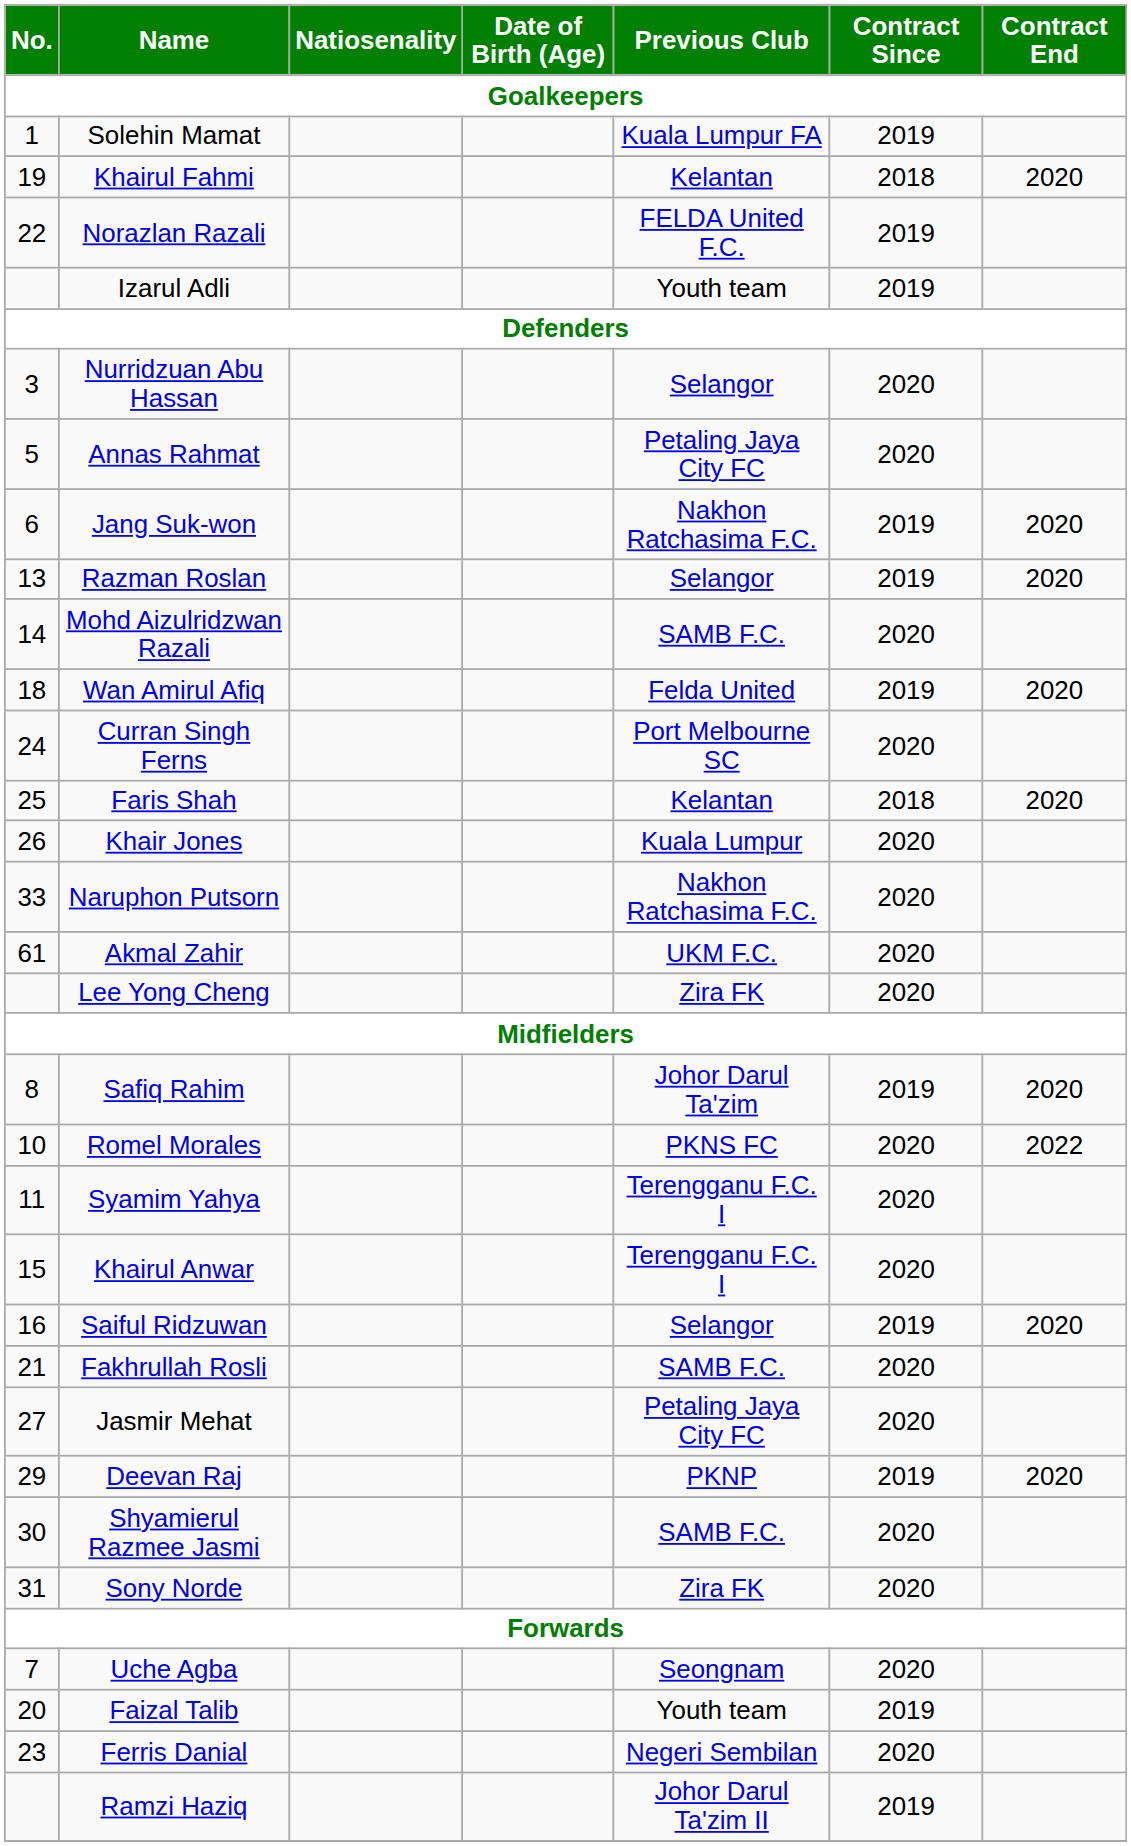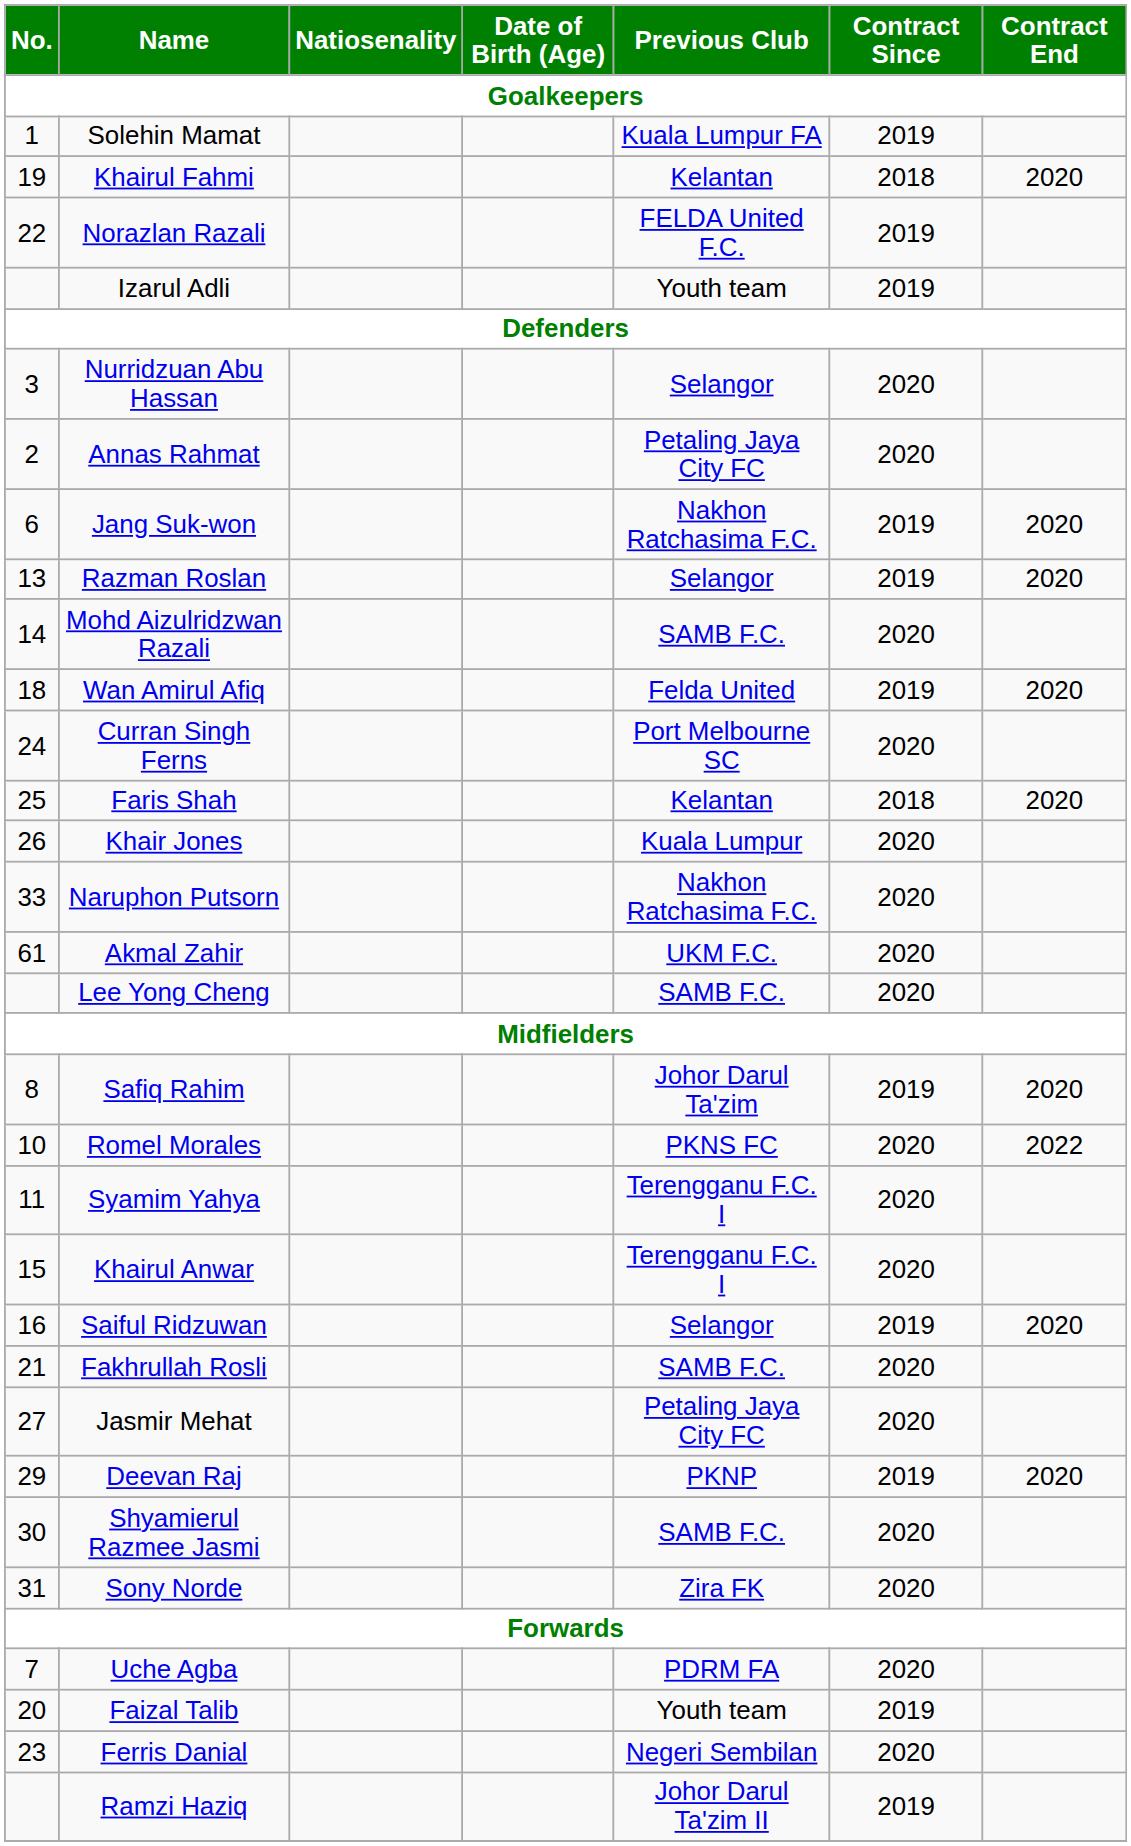Annas Rahmat | No.: 5 -> 2
Lee Yong Cheng | Previous Club: Zira FK -> SAMB F.C.
Uche Agba | Previous Club: Seongnam -> PDRM FA
